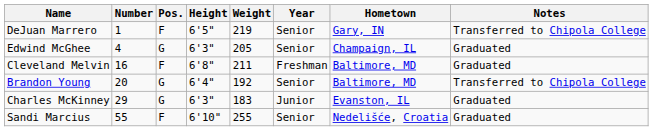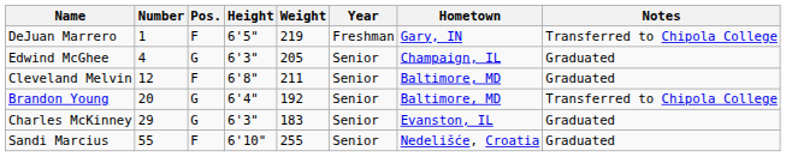DeJuan Marrero | Year: Senior -> Freshman
Cleveland Melvin | Number: 16 -> 12
Cleveland Melvin | Year: Freshman -> Senior
Charles McKinney | Year: Junior -> Senior
